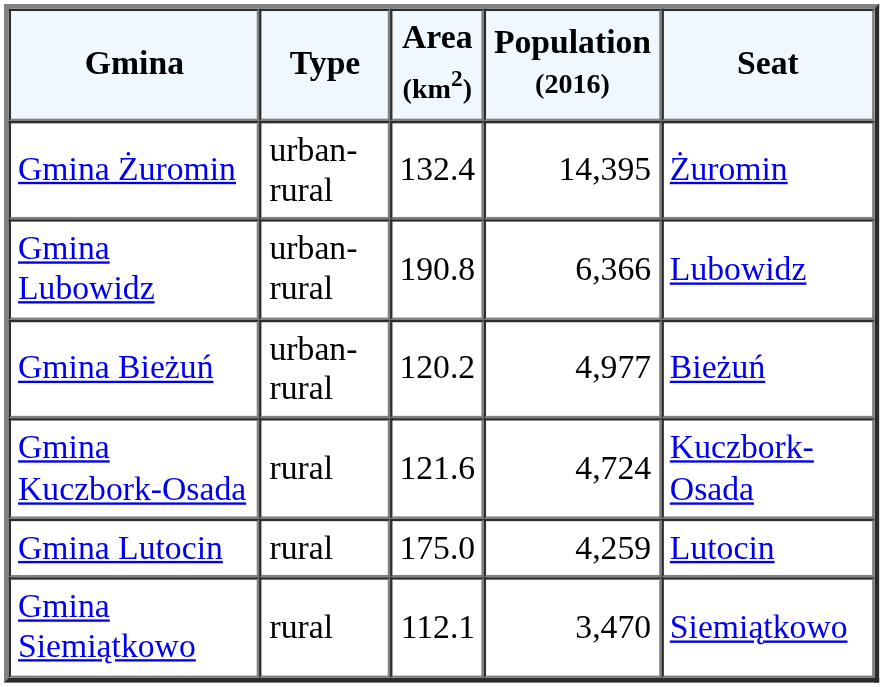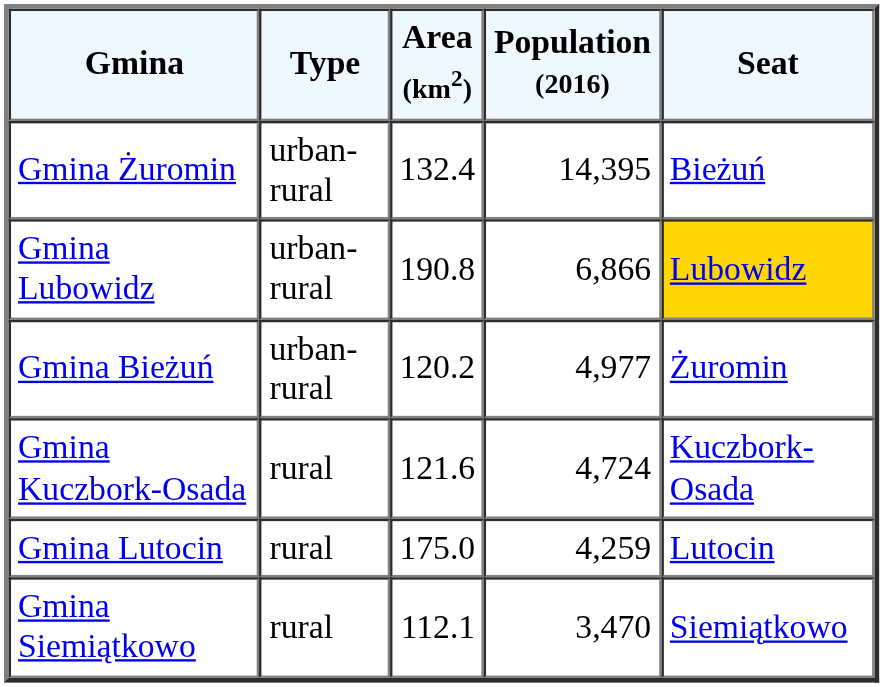Gmina Żuromin | Seat: Żuromin -> Bieżuń
Gmina Lubowidz | Population (2016): 6,366 -> 6,866
Gmina Lubowidz | Seat: no background -> gold background
Gmina Bieżuń | Seat: Bieżuń -> Żuromin
